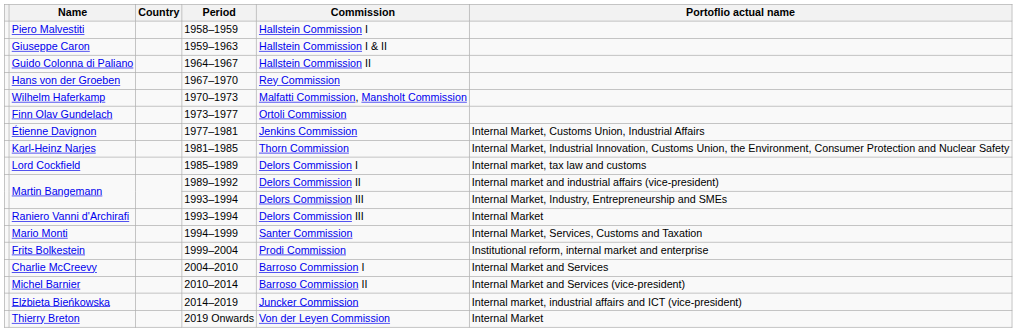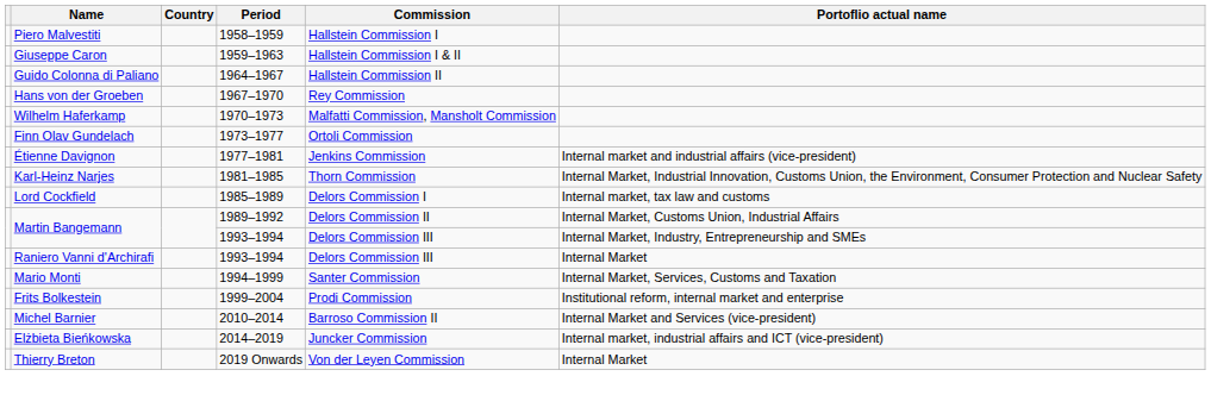Étienne Davignon | Portoflio actual name: Internal Market, Customs Union, Industrial Affairs -> Internal market and industrial affairs (vice-president)
Martin Bangemann / 1989–1992 | Portoflio actual name: Internal market and industrial affairs (vice-president) -> Internal Market, Customs Union, Industrial Affairs
- row: Charlie McCreevy | 2004–2010 | Barroso Commission I | Internal Market and Services
